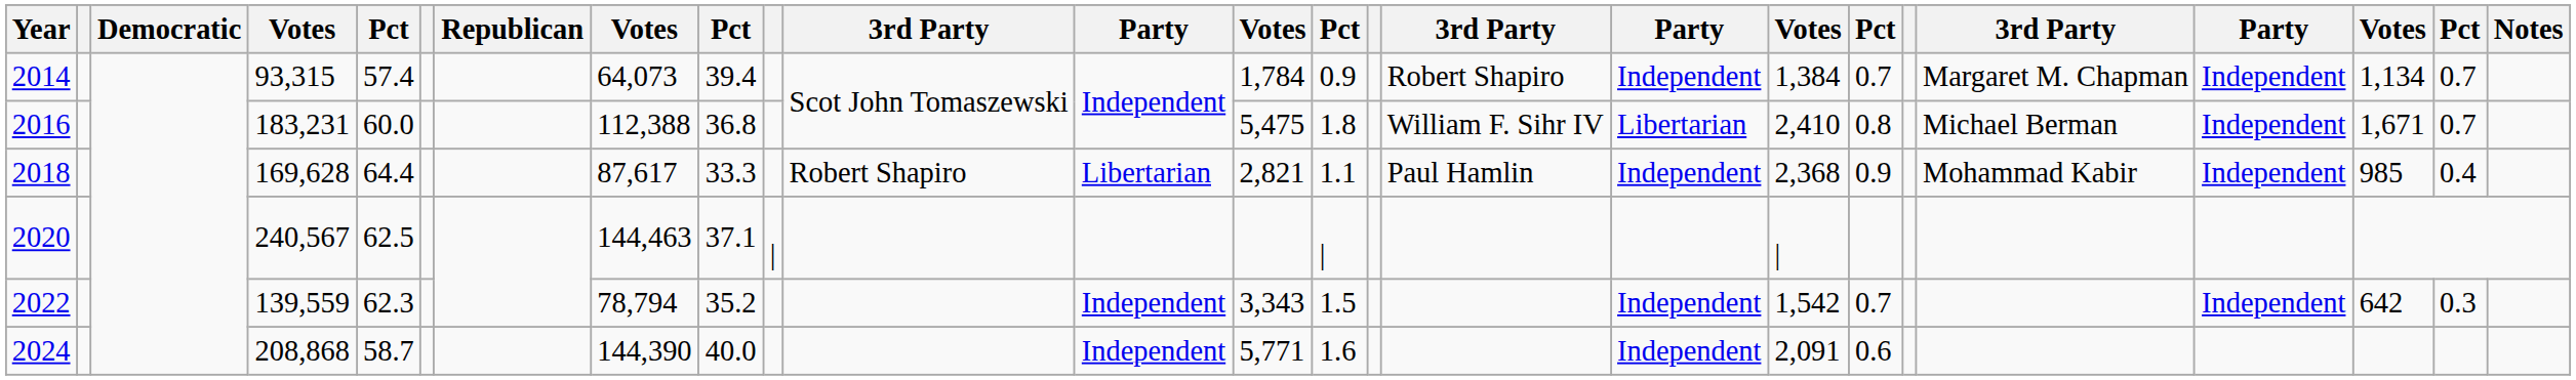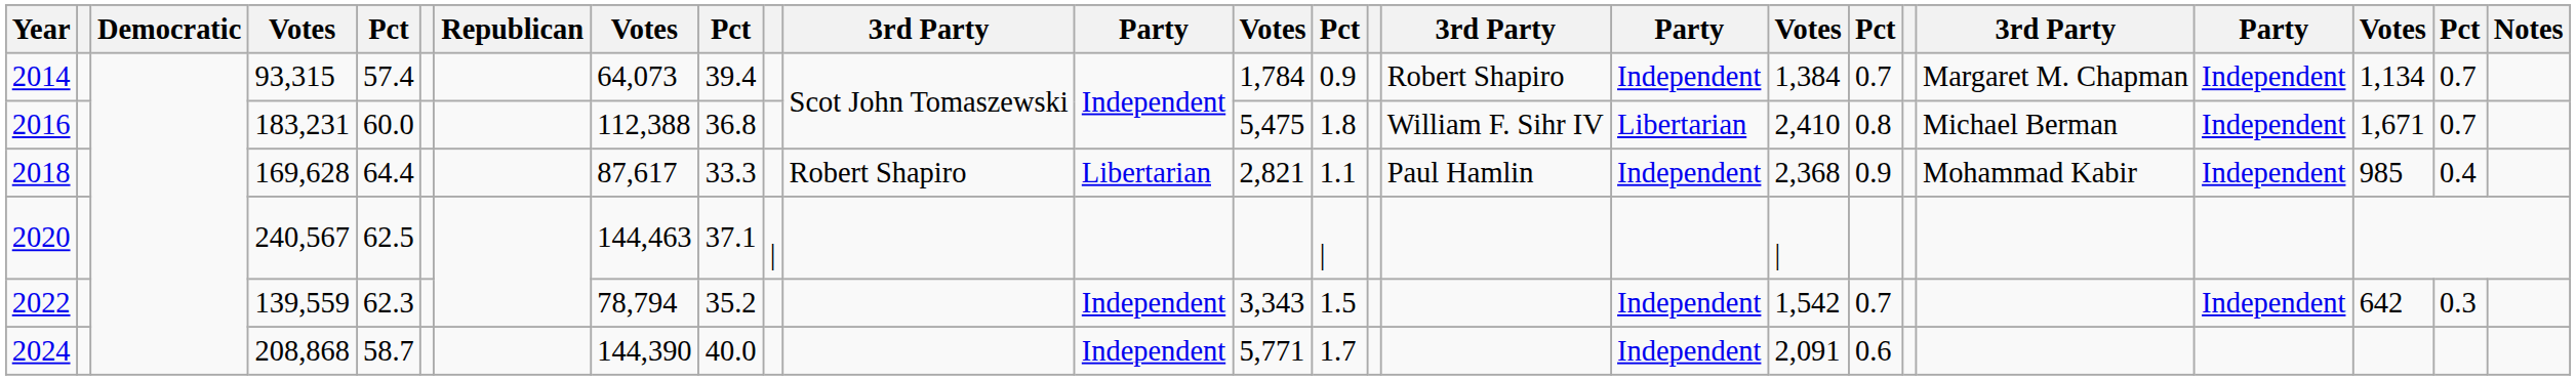2024 | column 14: 1.6 -> 1.7
